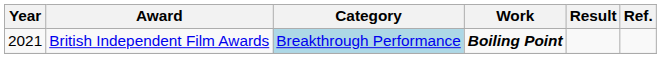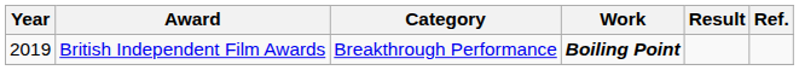British Independent Film Awards | Year: 2021 -> 2019
British Independent Film Awards | Category: lightblue background -> no background
